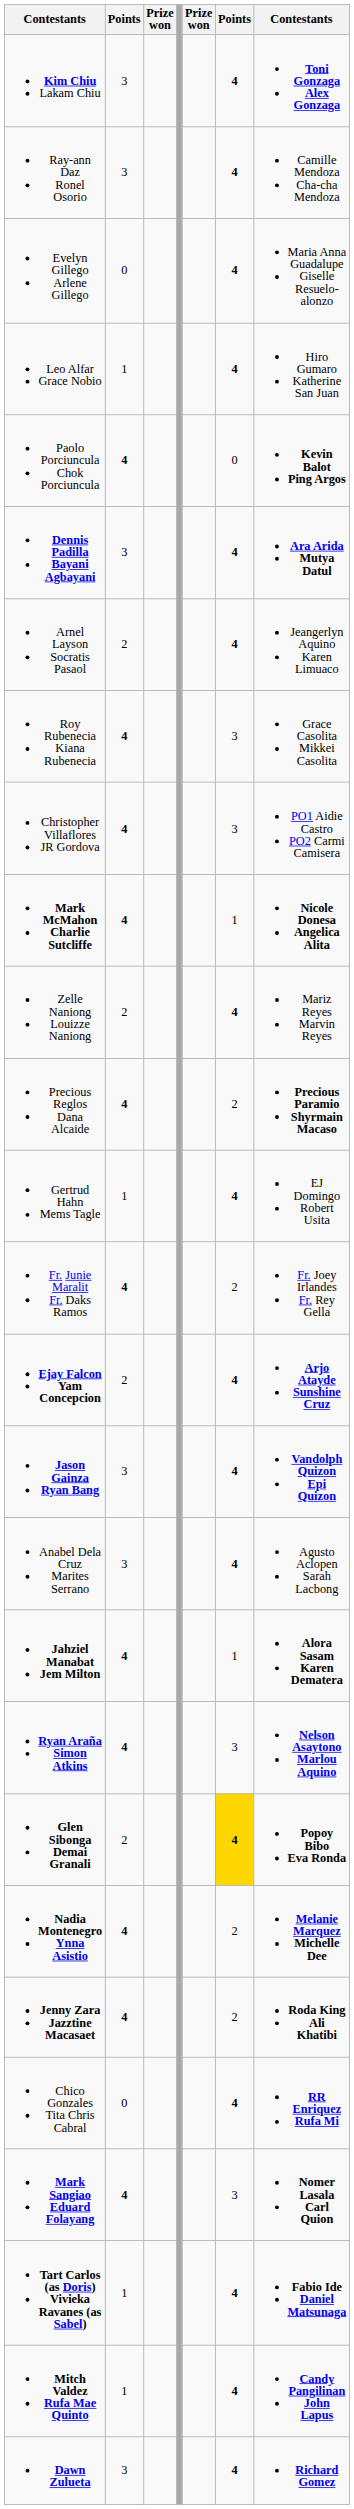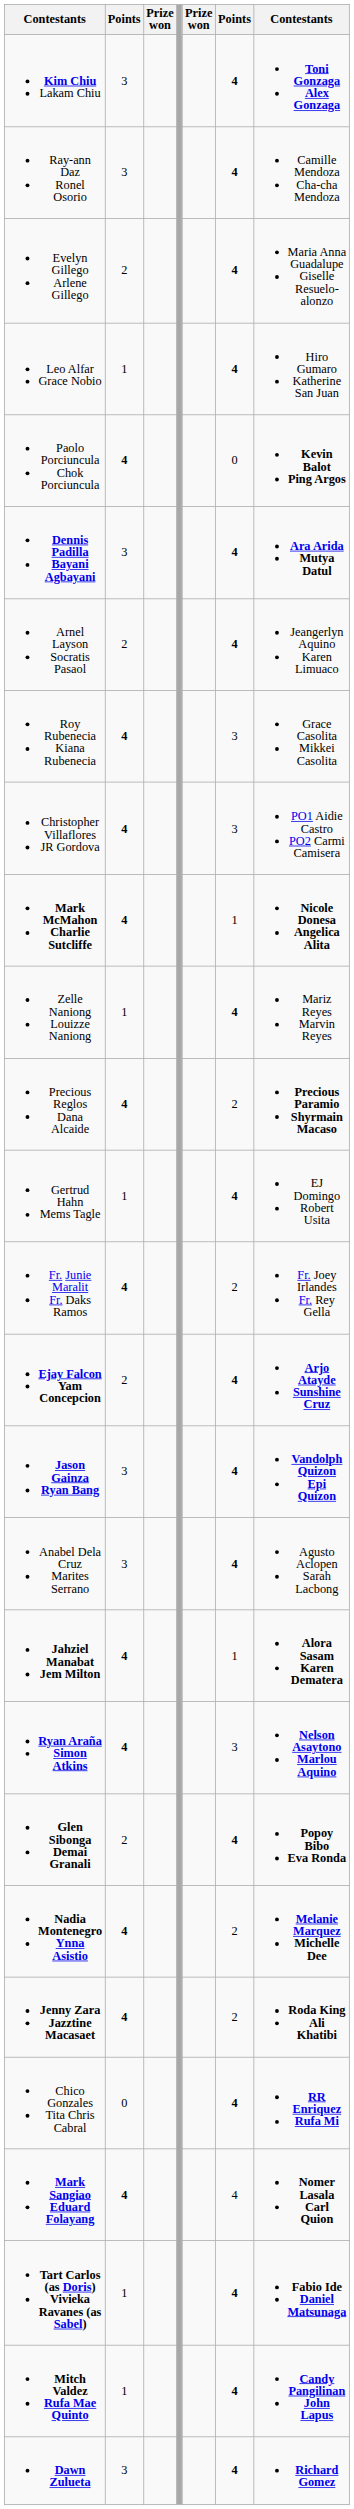Evelyn Gillego Arlene Gillego | column 2: 0 -> 2
Zelle Naniong Louizze Naniong | column 2: 2 -> 1
Glen Sibonga Demai Granali | column 6: gold background -> no background
Mark Sangiao Eduard Folayang | column 6: 3 -> 4
